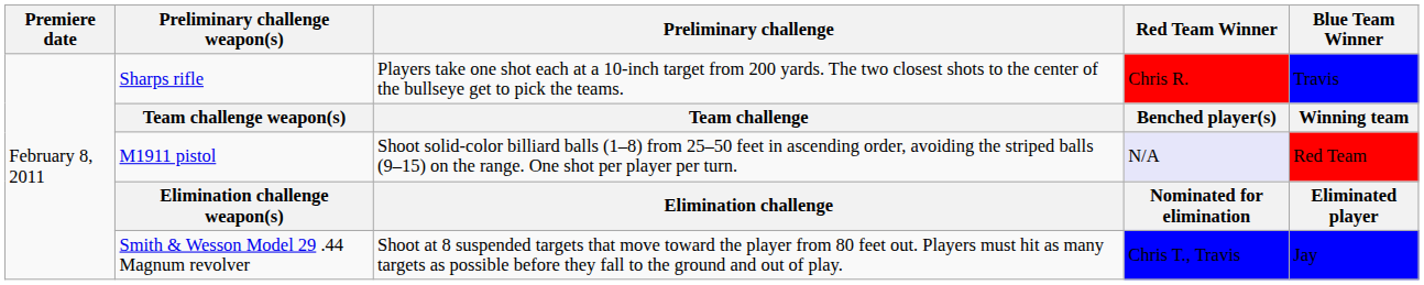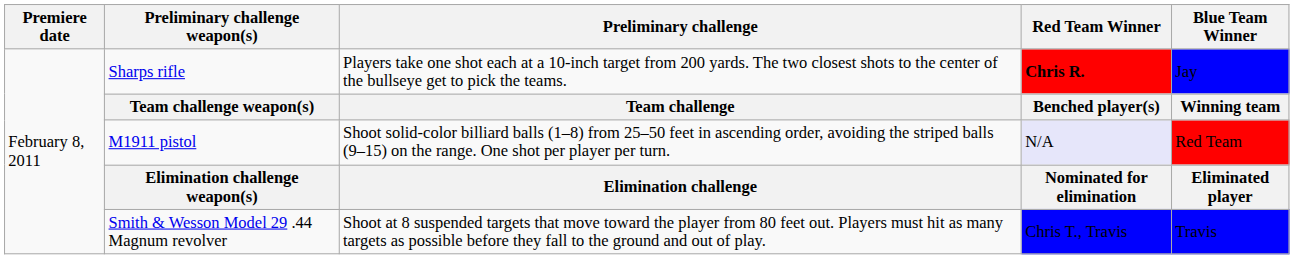Sharps rifle | Red Team Winner: normal -> bold
Sharps rifle | Blue Team Winner: Travis -> Jay
Smith & Wesson Model 29 .44 Magnum revolver | Blue Team Winner: Jay -> Travis
